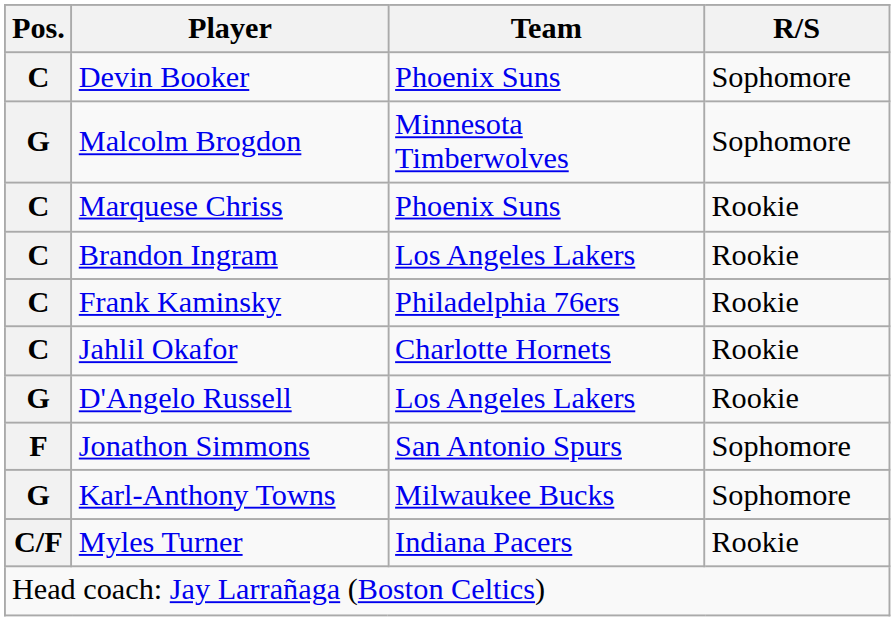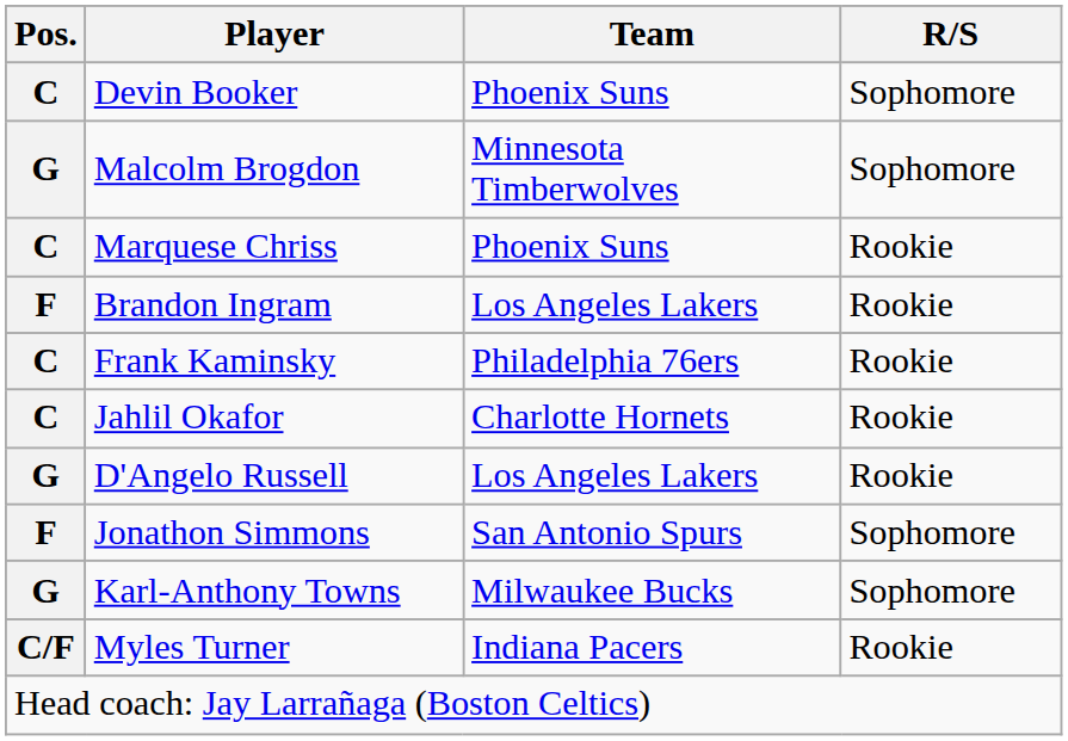Brandon Ingram | Pos.: C -> F
